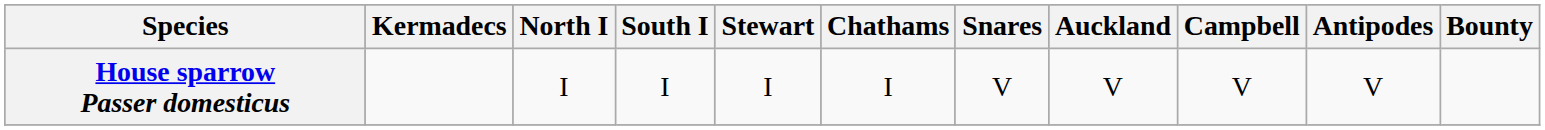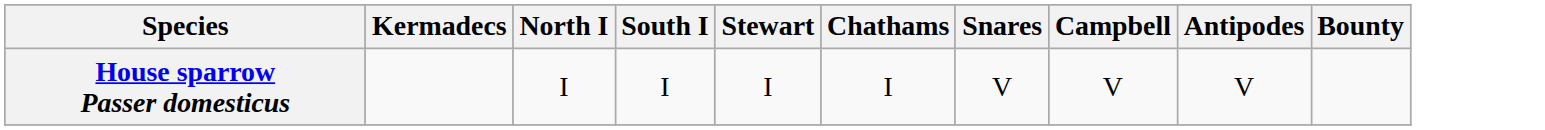- column: Auckland | V
